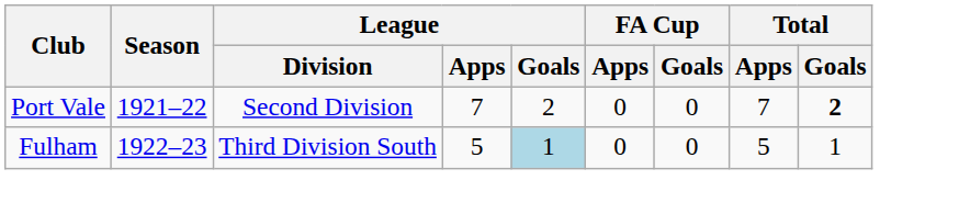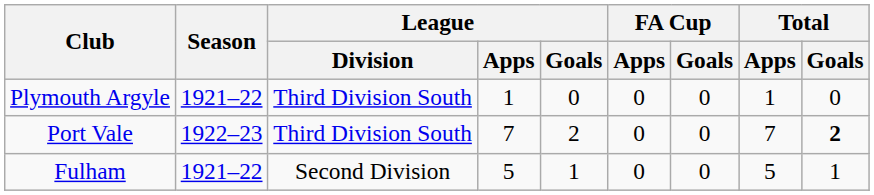+ row: Plymouth Argyle | 1921–22 | Third Division South | 1 | 0 | 0 | 0 | 1 | 0
Port Vale | Season: 1921–22 -> 1922–23
Port Vale | League / Division: Second Division -> Third Division South
Fulham | Season: 1922–23 -> 1921–22
Fulham | League / Division: Third Division South -> Second Division
Fulham | League / Goals: lightblue background -> no background
